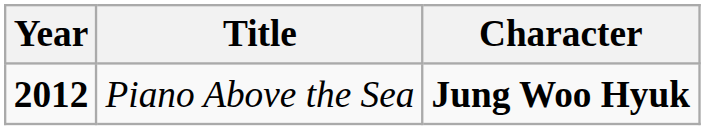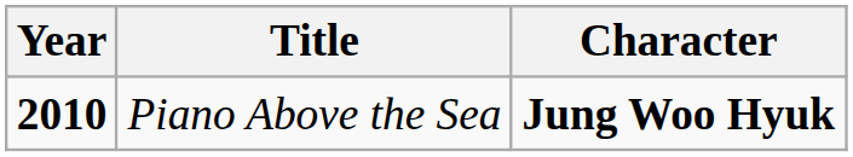Piano Above the Sea | Year: 2012 -> 2010
